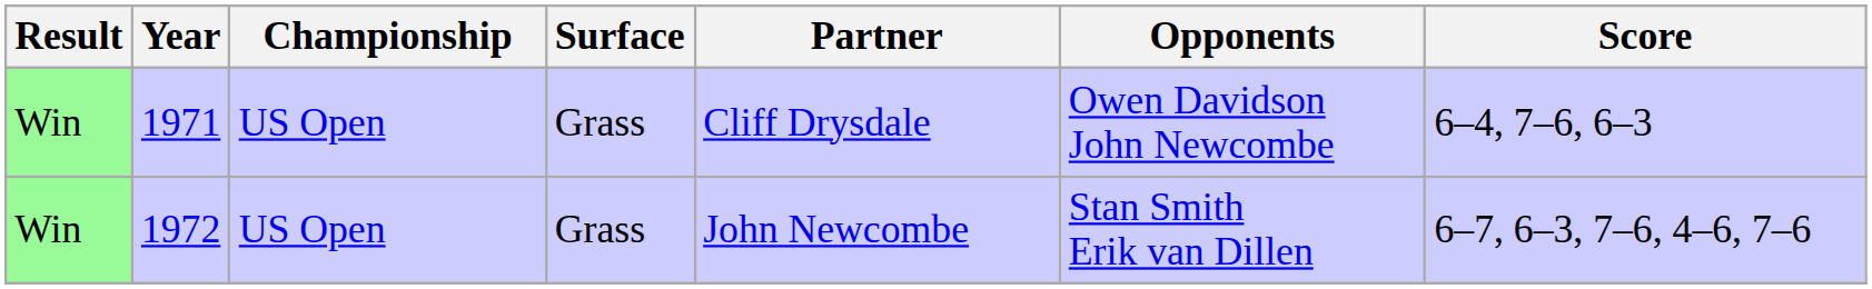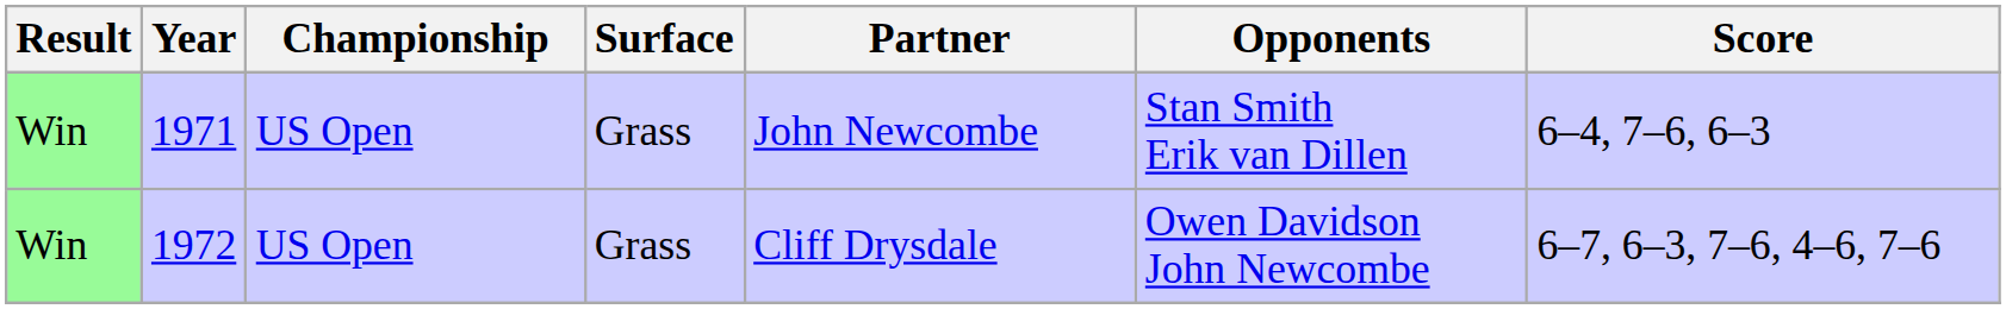1971 | Partner: Cliff Drysdale -> John Newcombe
1971 | Opponents: Owen Davidson John Newcombe -> Stan Smith Erik van Dillen
1972 | Partner: John Newcombe -> Cliff Drysdale
1972 | Opponents: Stan Smith Erik van Dillen -> Owen Davidson John Newcombe
